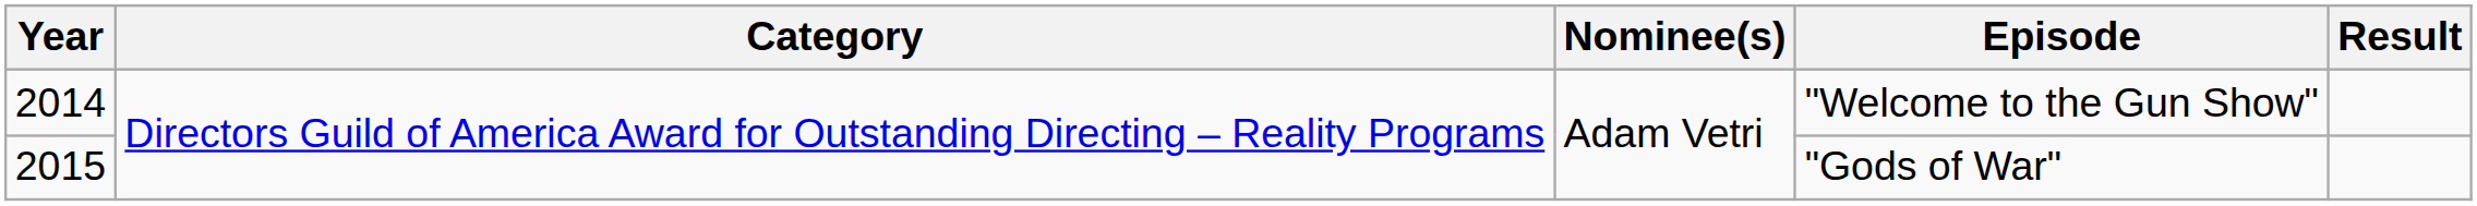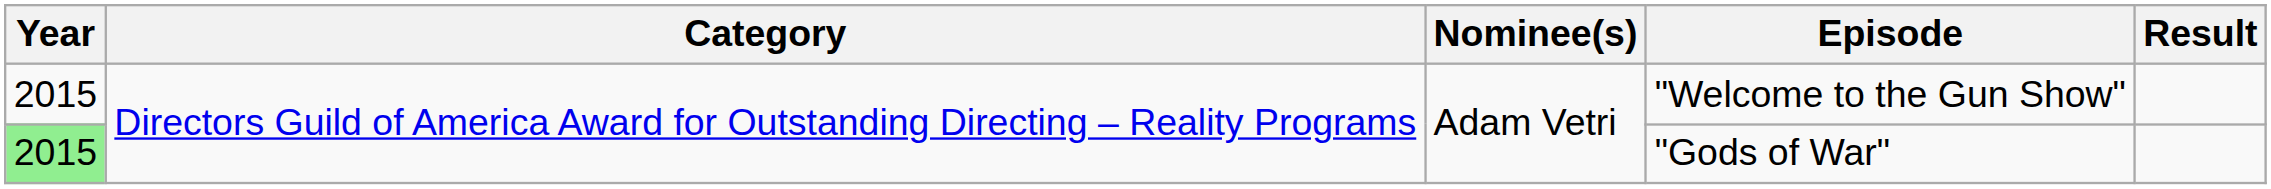"Welcome to the Gun Show" | Year: 2014 -> 2015
"Gods of War" | Year: no background -> lightgreen background
